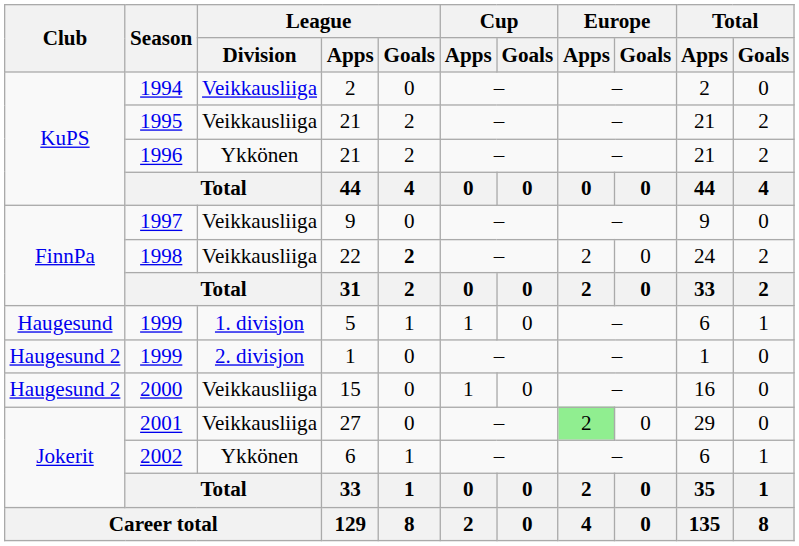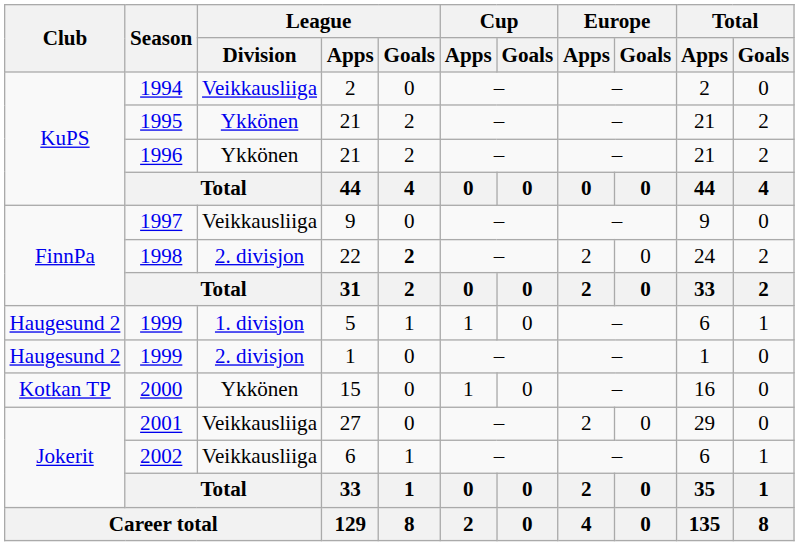1995 | League / Division: Veikkausliiga -> Ykkönen
1998 | League / Division: Veikkausliiga -> 2. divisjon
1999 / 5 | Club: Haugesund -> Haugesund 2
2000 | Club: Haugesund 2 -> Kotkan TP
2000 | League / Division: Veikkausliiga -> Ykkönen
2001 | Europe / Apps: lightgreen background -> no background
2002 | League / Division: Ykkönen -> Veikkausliiga
